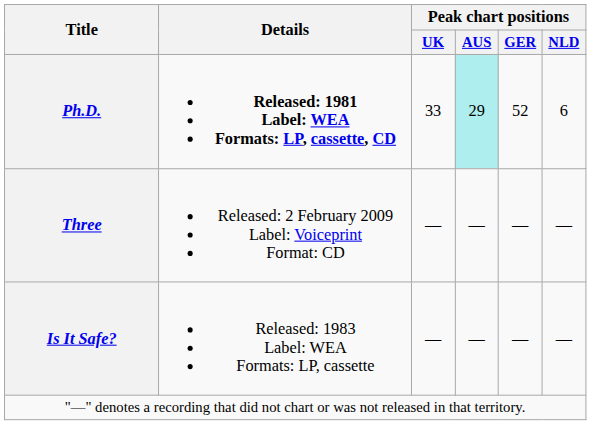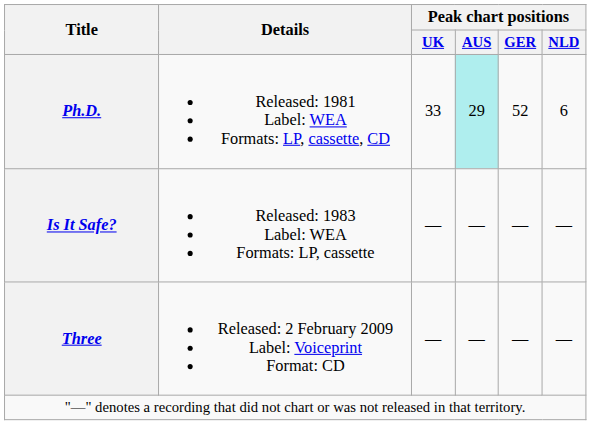Ph.D. | Details: bold -> normal
rows swapped: Is It Safe? <-> Three
